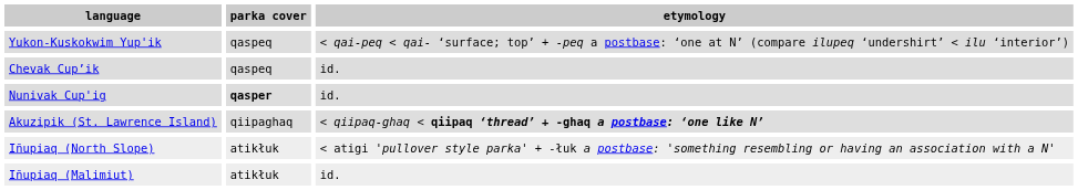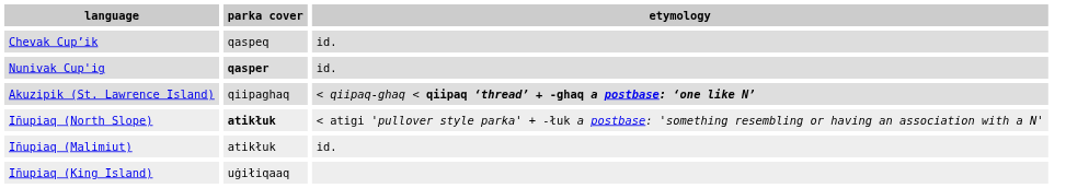- row: Yukon-Kuskokwim Yup'ik | qaspeq | < qai-peq < qai- ‘surface; top’ + -peq a postbase: ‘one at N’ (compare ilupeq ‘undershirt’ < ilu ‘interior’)
Iñupiaq (North Slope) | parka cover: normal -> bold
+ row: Iñupiaq (King Island) | uġiłiqaaq
